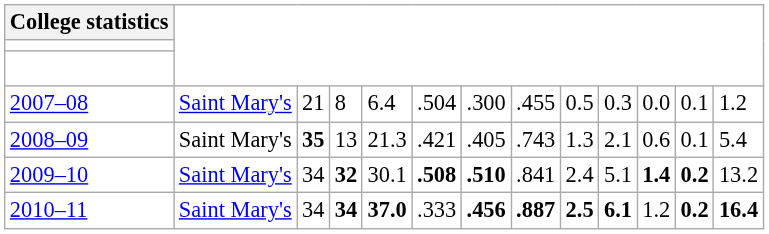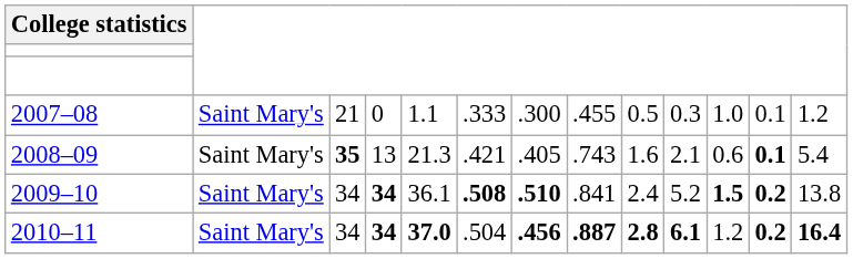2007–08 | column 4: 8 -> 0
2007–08 | column 5: 6.4 -> 1.1
2007–08 | column 6: .504 -> .333
2007–08 | column 11: 0.0 -> 1.0
2008–09 | column 9: 1.3 -> 1.6
2008–09 | column 12: normal -> bold
2009–10 | column 4: 32 -> 34
2009–10 | column 5: 30.1 -> 36.1
2009–10 | column 10: 5.1 -> 5.2
2009–10 | column 11: 1.4 -> 1.5
2009–10 | column 13: 13.2 -> 13.8
2010–11 | column 6: .333 -> .504
2010–11 | column 9: 2.5 -> 2.8
